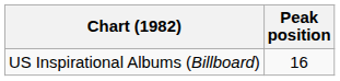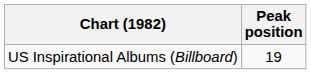US Inspirational Albums (Billboard) | Peak position: 16 -> 19
